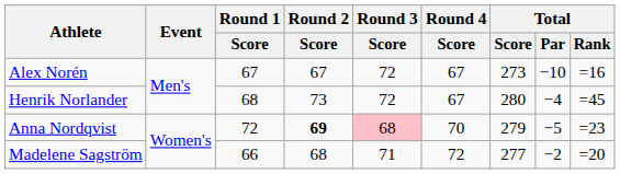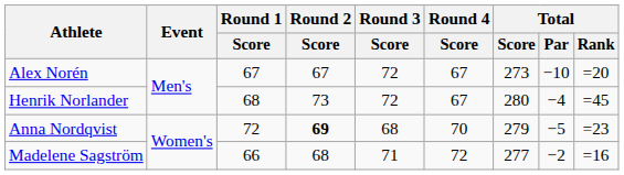Alex Norén | Total / Rank: =16 -> =20
Anna Nordqvist | Round 3 / Score: pink background -> no background
Madelene Sagström | Total / Rank: =20 -> =16
